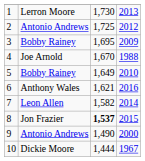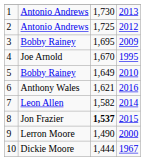1 | column 2: Lerron Moore -> Antonio Andrews
4 | column 4: 1988 -> 1995
9 | column 2: Antonio Andrews -> Lerron Moore
